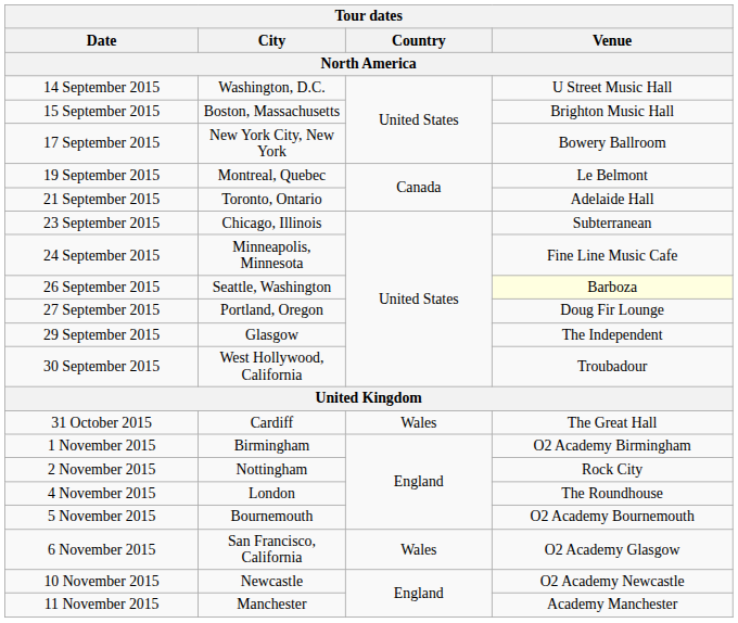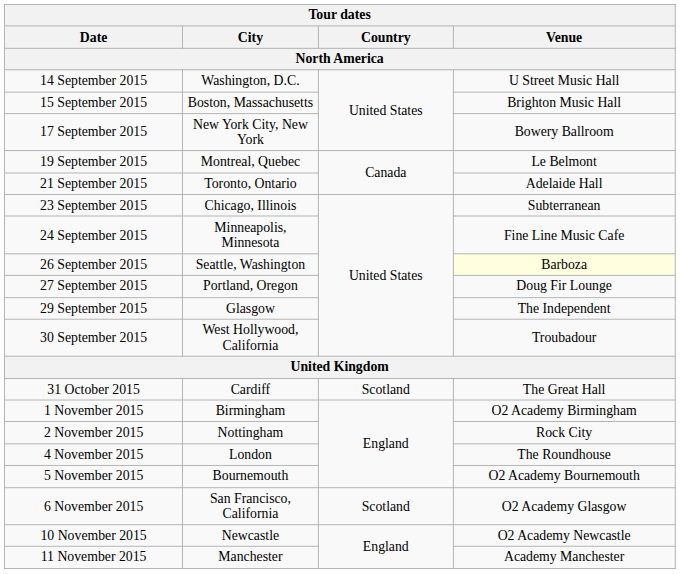31 October 2015 | Country: Wales -> Scotland
6 November 2015 | Country: Wales -> Scotland
